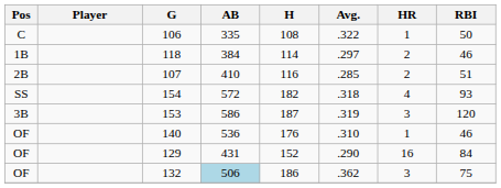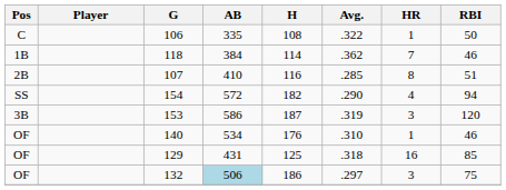118 | Avg.: .297 -> .362
118 | HR: 2 -> 7
107 | HR: 2 -> 8
154 | Avg.: .318 -> .290
154 | RBI: 93 -> 94
140 | AB: 536 -> 534
129 | H: 152 -> 125
129 | Avg.: .290 -> .318
129 | RBI: 84 -> 85
132 | Avg.: .362 -> .297
